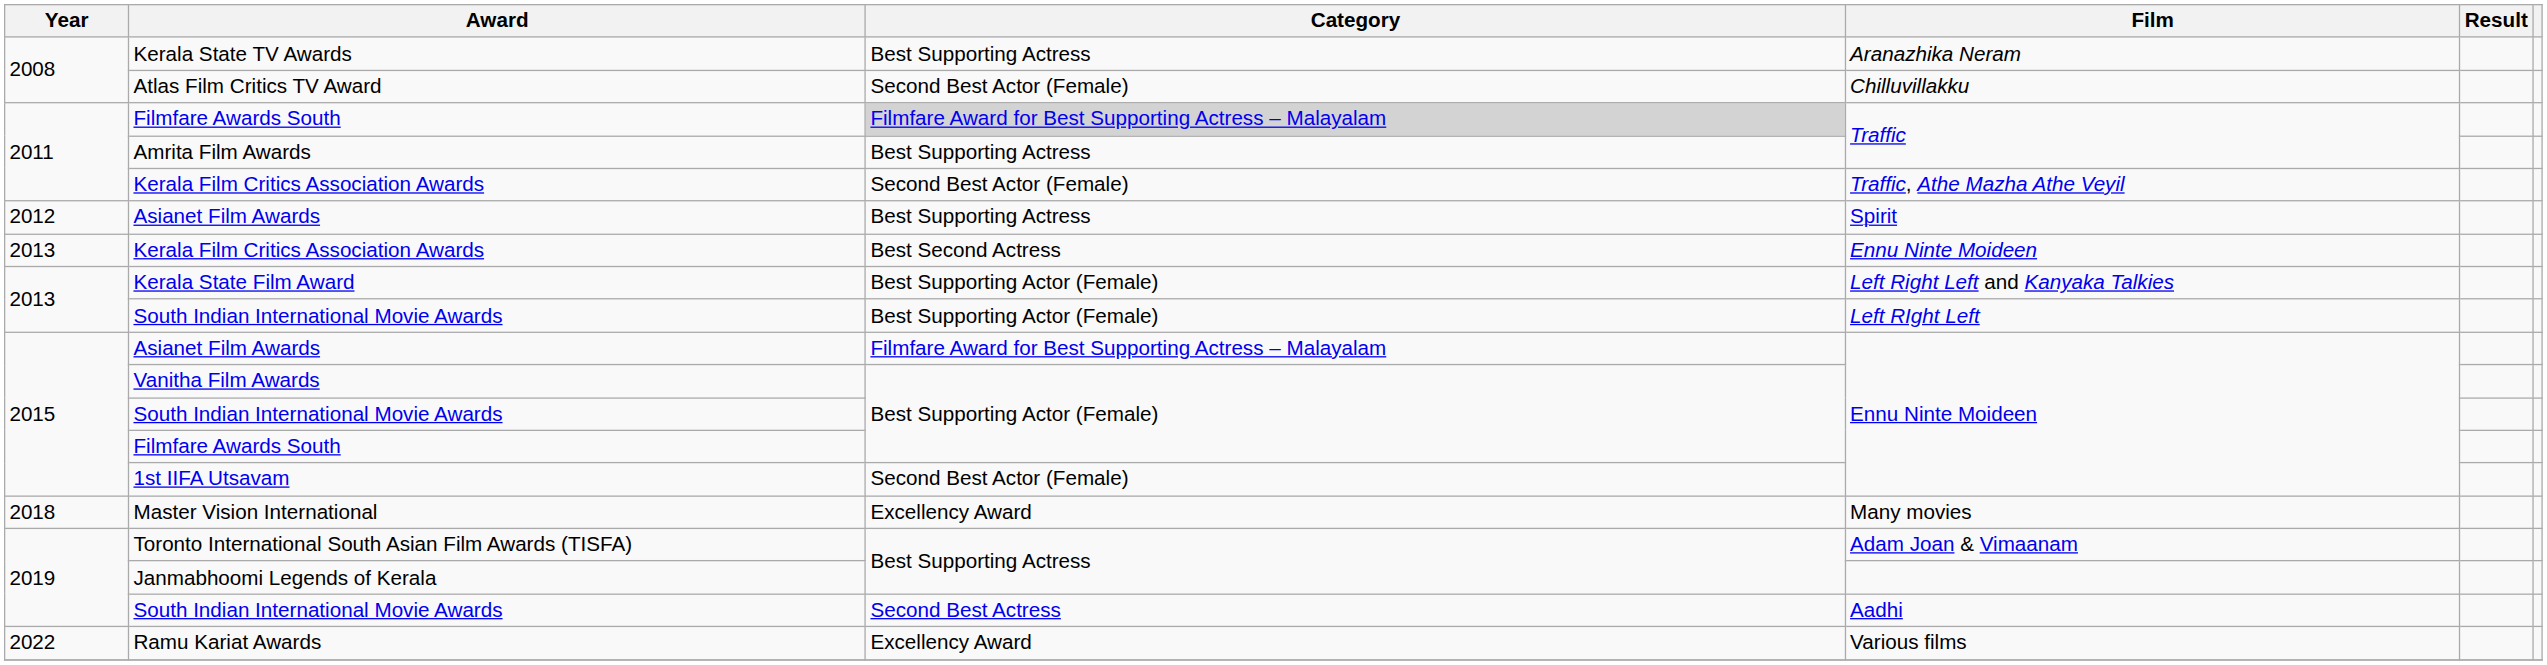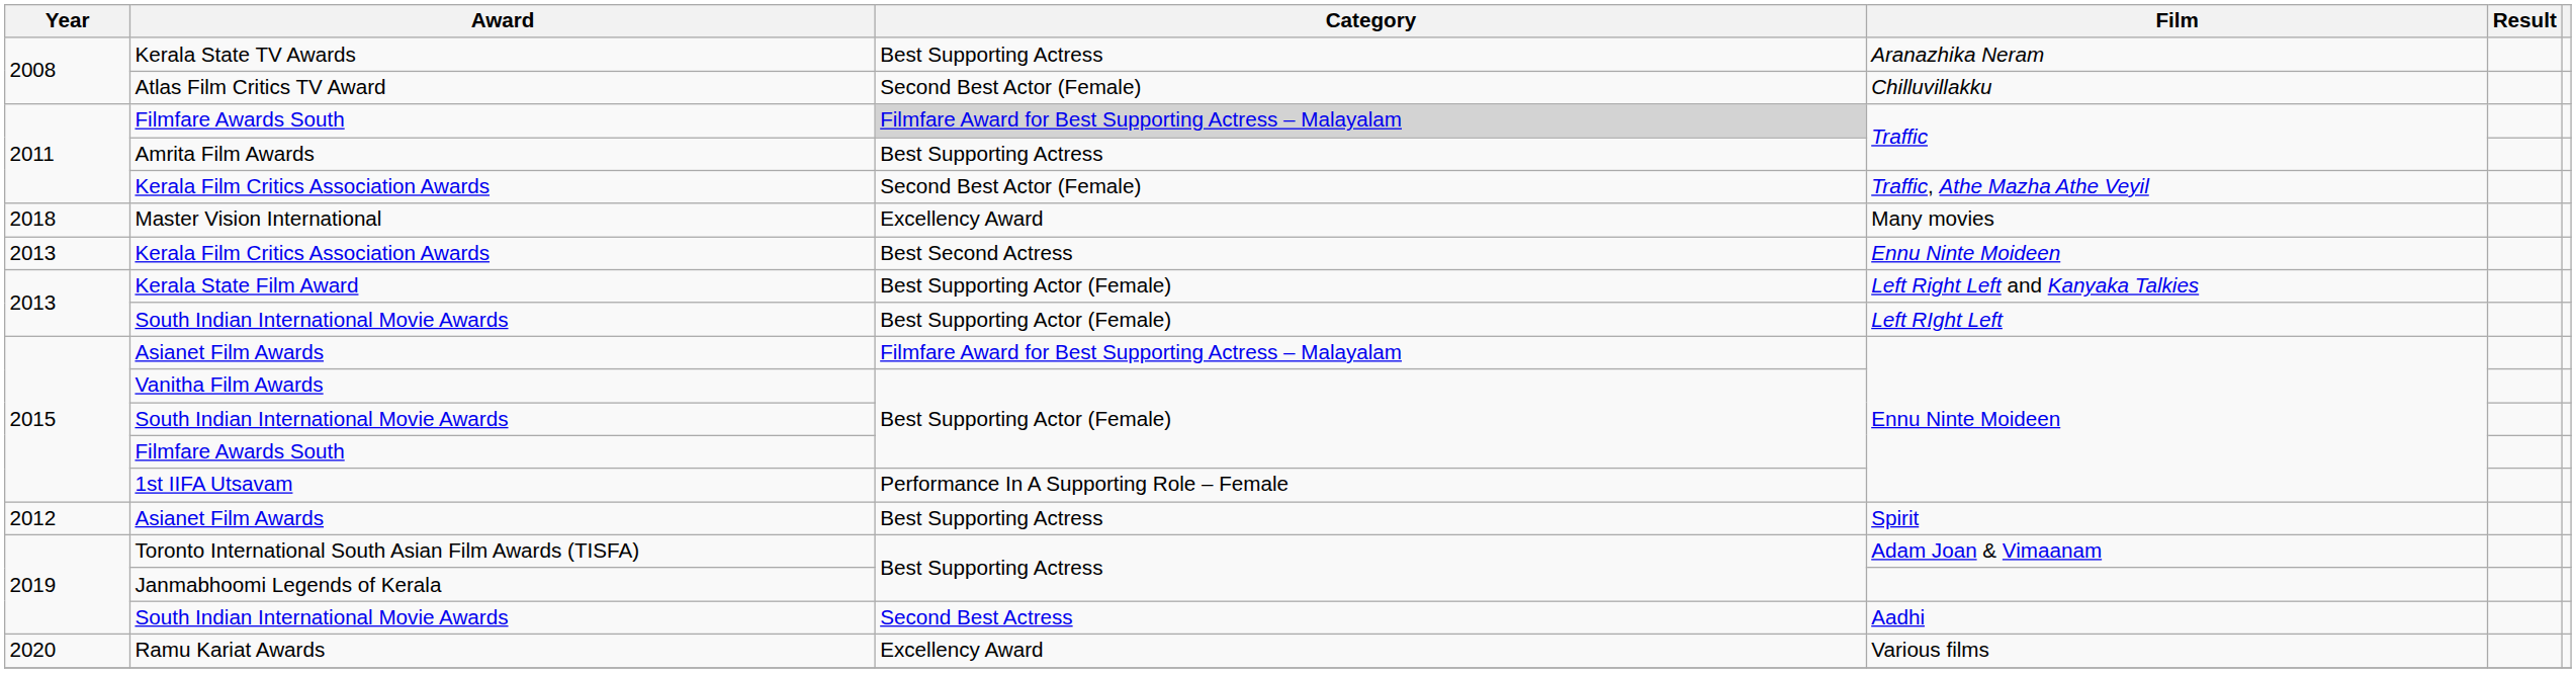rows swapped: Asianet Film Awards / Spirit <-> Master Vision International
1st IIFA Utsavam | Category: Second Best Actor (Female) -> Performance In A Supporting Role – Female
Ramu Kariat Awards | Year: 2022 -> 2020
